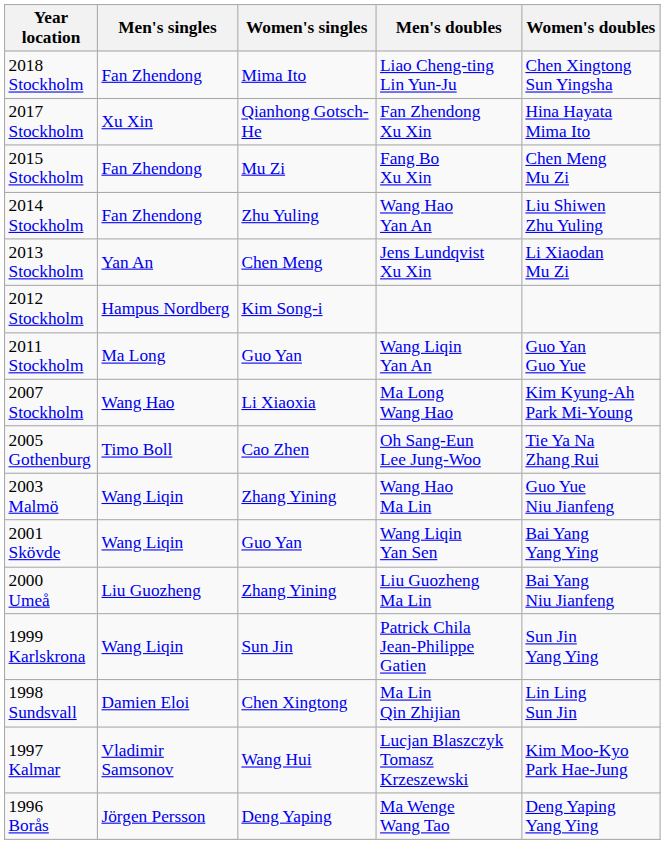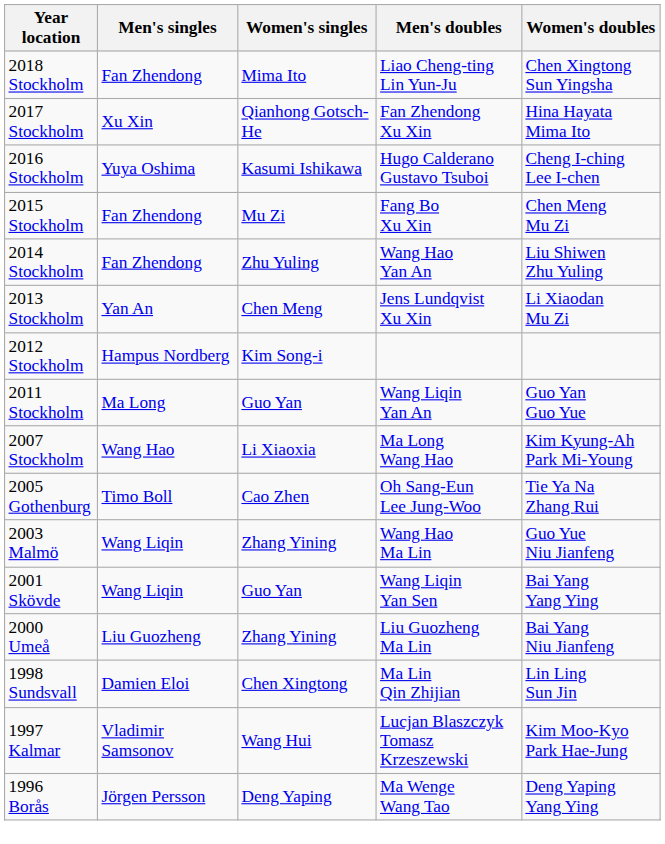+ row: 2016 Stockholm | Yuya Oshima | Kasumi Ishikawa | Hugo Calderano Gustavo Tsuboi | Cheng I-ching Lee I-chen
- row: 1999 Karlskrona | Wang Liqin | Sun Jin | Patrick Chila Jean-Philippe Gatien | Sun Jin Yang Ying
